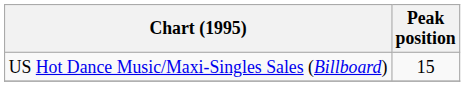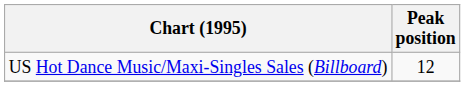US Hot Dance Music/Maxi-Singles Sales (Billboard) | Peak position: 15 -> 12
